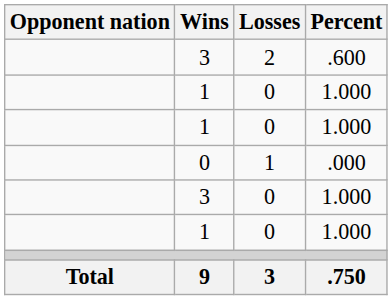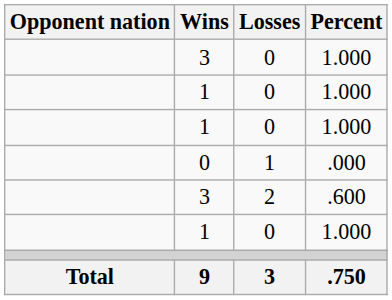rows swapped: 3 / 0 <-> 3 / 2
